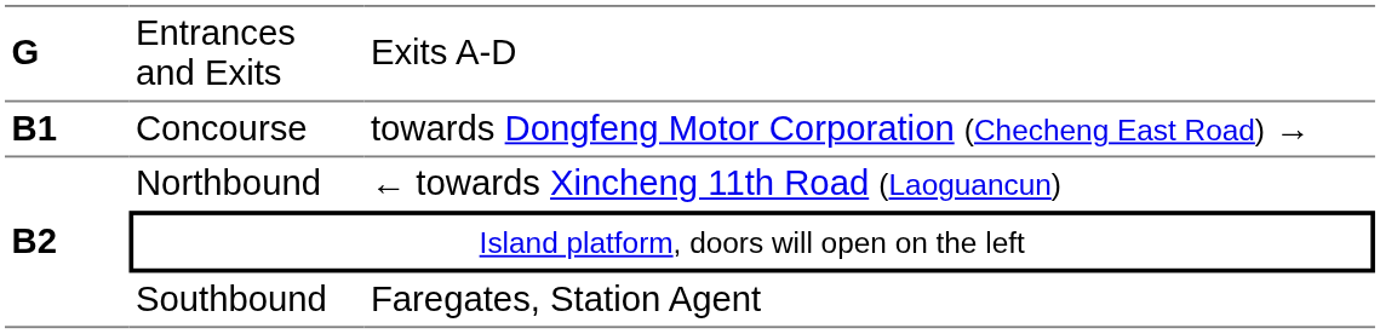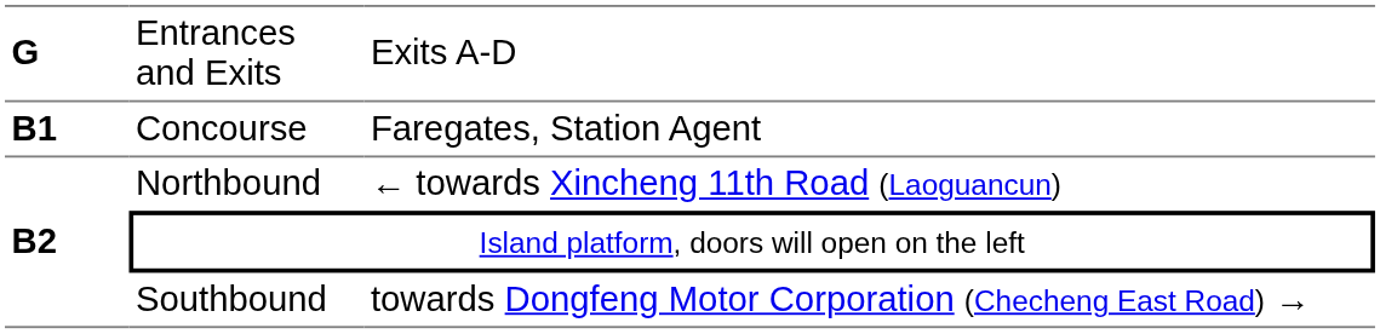Concourse | column 3: towards Dongfeng Motor Corporation (Checheng East Road) → -> Faregates, Station Agent
Southbound | column 3: Faregates, Station Agent -> towards Dongfeng Motor Corporation (Checheng East Road) →
